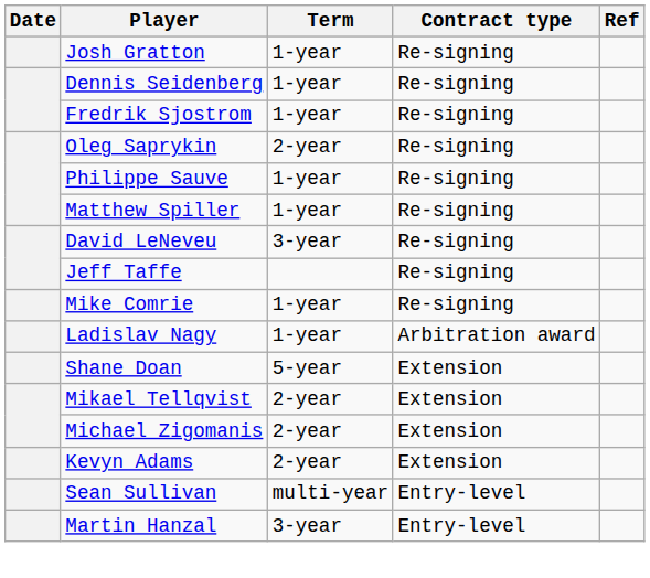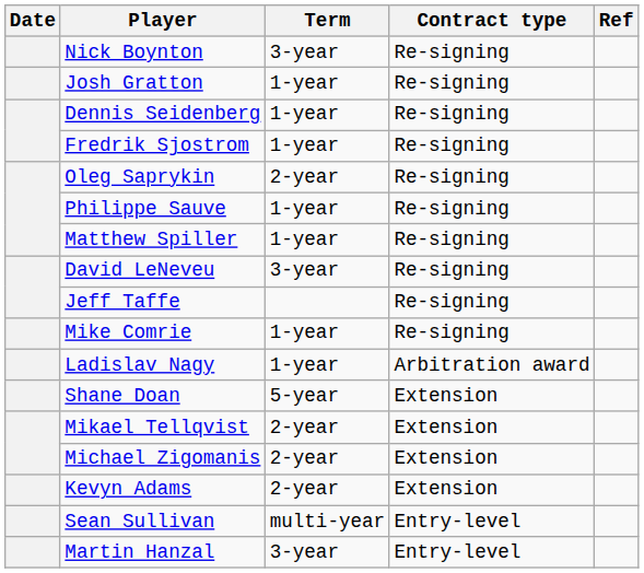+ row: Nick Boynton | 3-year | Re-signing
